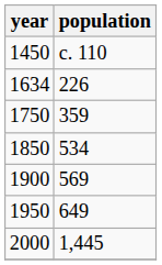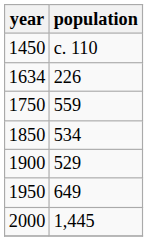1750 | population: 359 -> 559
1900 | population: 569 -> 529
